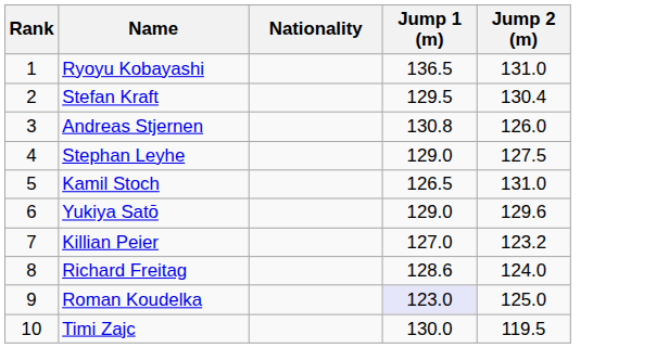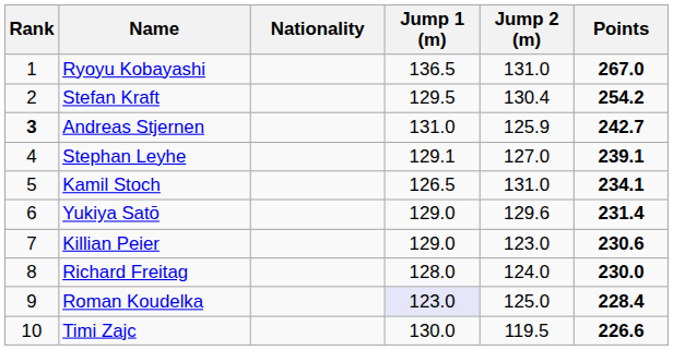+ column: Points | 267.0 | 254.2 | 242.7 | 239.1 | 234.1 | 231.4 | 230.6 | 230.0 | 228.4 | 226.6
Andreas Stjernen | Rank: normal -> bold
Andreas Stjernen | Jump 1 (m): 130.8 -> 131.0
Andreas Stjernen | Jump 2 (m): 126.0 -> 125.9
Stephan Leyhe | Jump 1 (m): 129.0 -> 129.1
Stephan Leyhe | Jump 2 (m): 127.5 -> 127.0
Killian Peier | Jump 1 (m): 127.0 -> 129.0
Killian Peier | Jump 2 (m): 123.2 -> 123.0
Richard Freitag | Jump 1 (m): 128.6 -> 128.0
